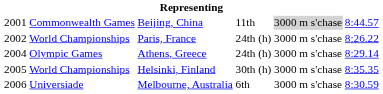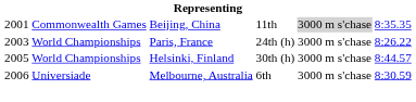Beijing, China | column 6: 8:44.57 -> 8:35.35
Paris, France | column 1: 2002 -> 2003
- row: 2004 | Olympic Games | Athens, Greece | 24th (h) | 3000 m s'chase | 8:29.14
Helsinki, Finland | column 6: 8:35.35 -> 8:44.57
